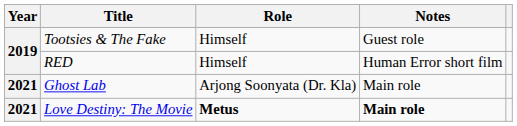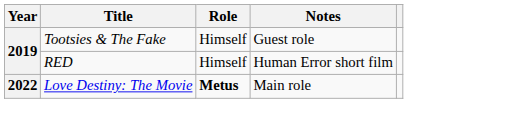- row: 2021 | Ghost Lab | Arjong Soonyata (Dr. Kla) | Main role
Love Destiny: The Movie | Year: 2021 -> 2022
Love Destiny: The Movie | Notes: bold -> normal
